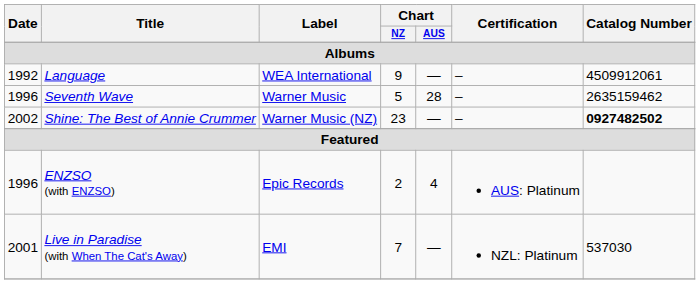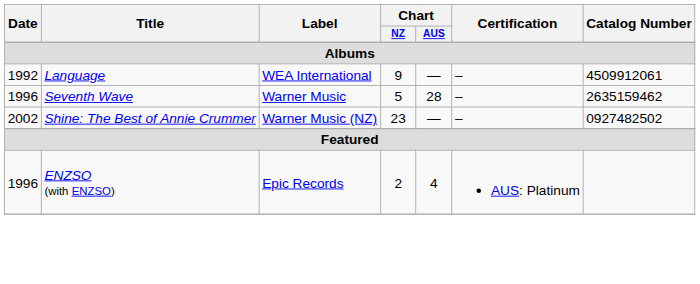Shine: The Best of Annie Crummer | Catalog Number: bold -> normal
- row: 2001 | Live in Paradise (with When The Cat's Away) | EMI | 7 | — | NZL: Platinum | 537030
